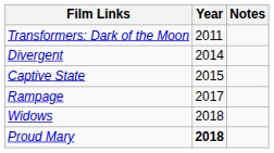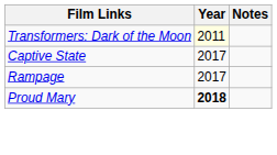Transformers: Dark of the Moon | Year: no background -> lightyellow background
- row: Divergent | 2014
Captive State | Year: 2015 -> 2017
- row: Widows | 2018
